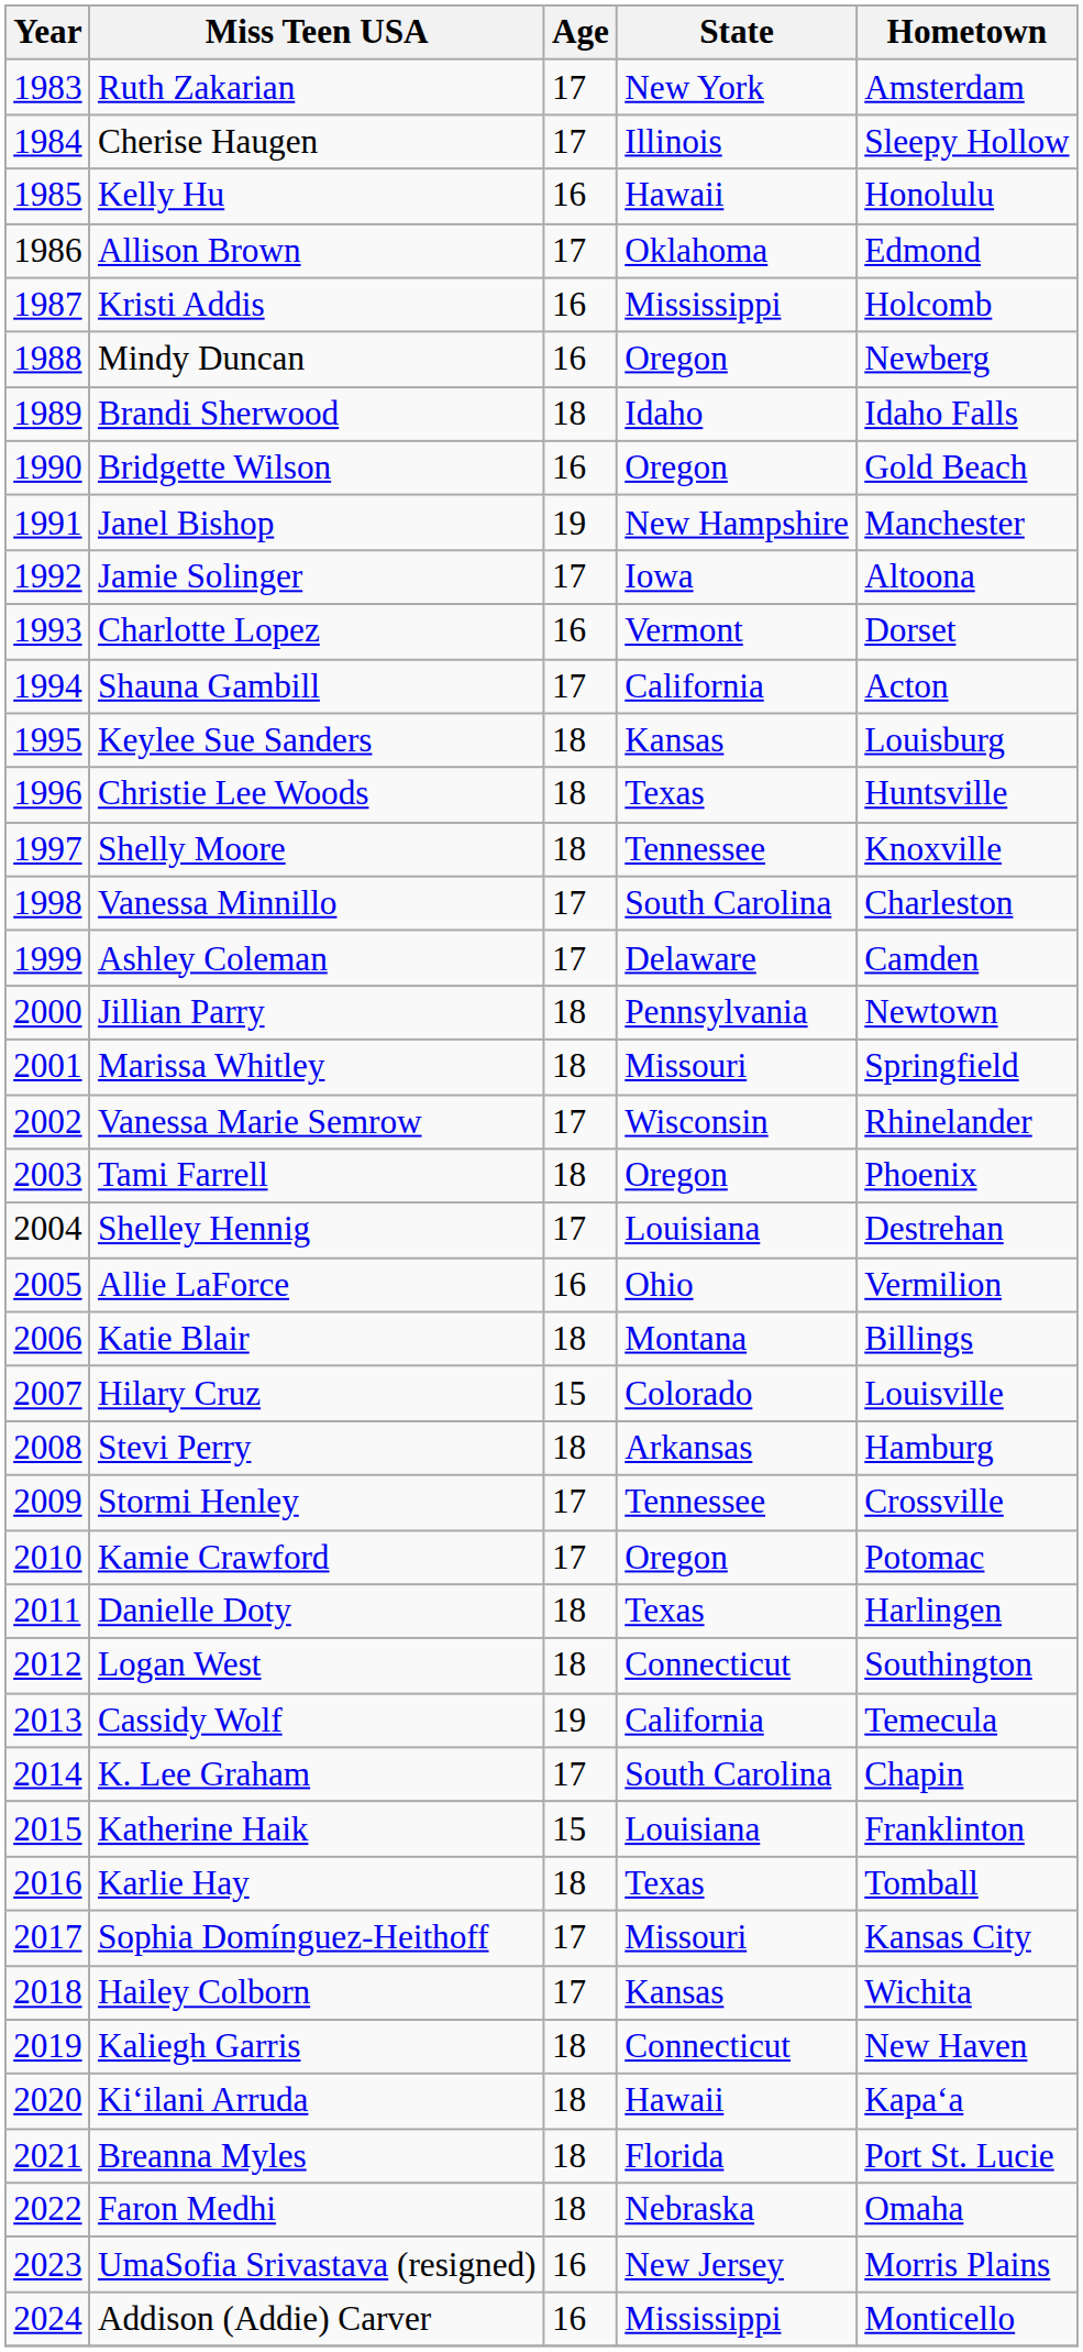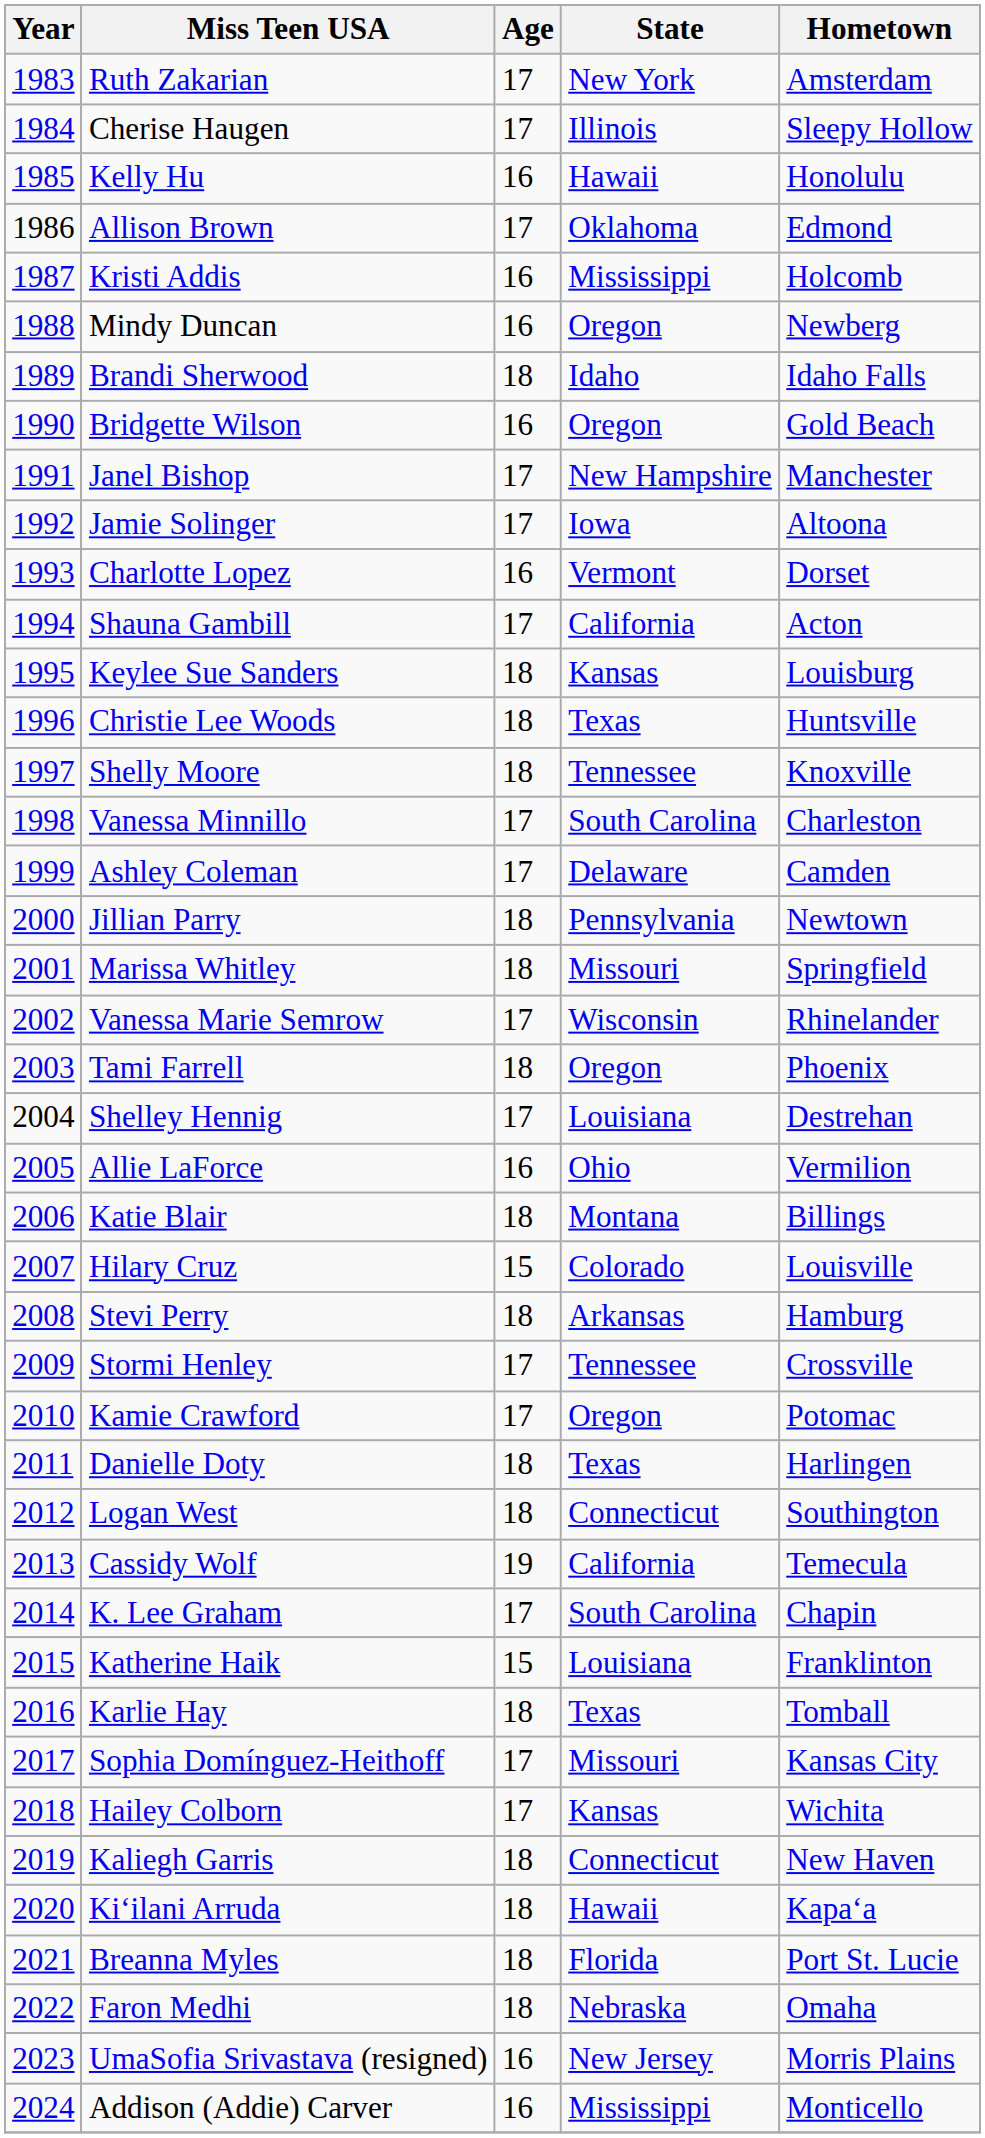Janel Bishop | Age: 19 -> 17
